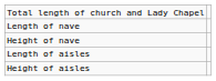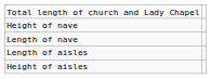rows swapped: Length of nave <-> Height of nave
